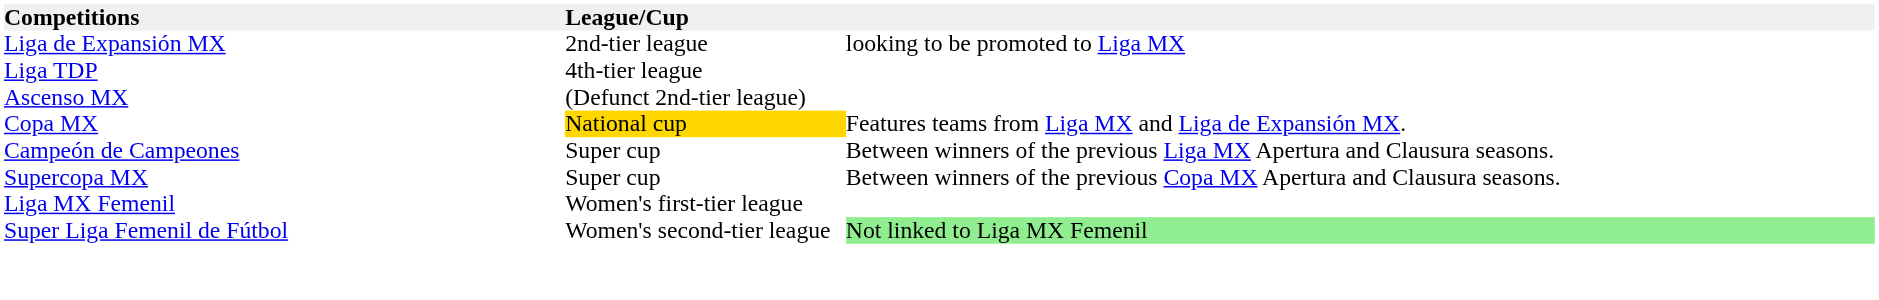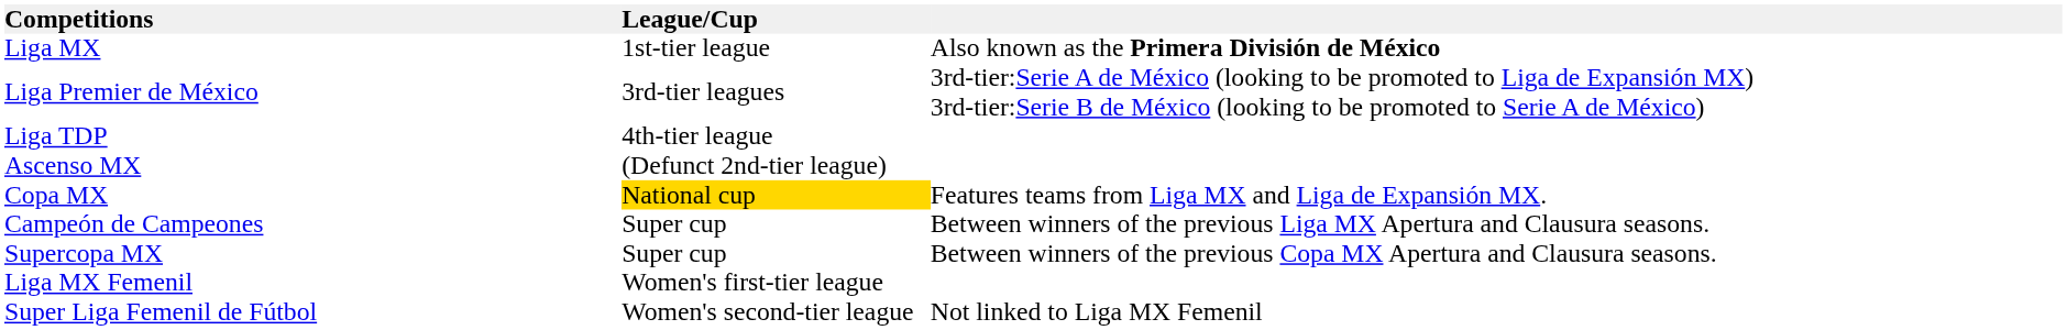+ row: Liga MX | 1st-tier league | Also known as the Primera División de México
- row: Liga de Expansión MX | 2nd-tier league | looking to be promoted to Liga MX
+ row: Liga Premier de México | 3rd-tier leagues | 3rd-tier:Serie A de México (looking to be promoted to Liga de Expansión MX) 3rd-tier:Serie B de México (looking to be promoted to Serie A de México)
Super Liga Femenil de Fútbol | column 3: lightgreen background -> no background
